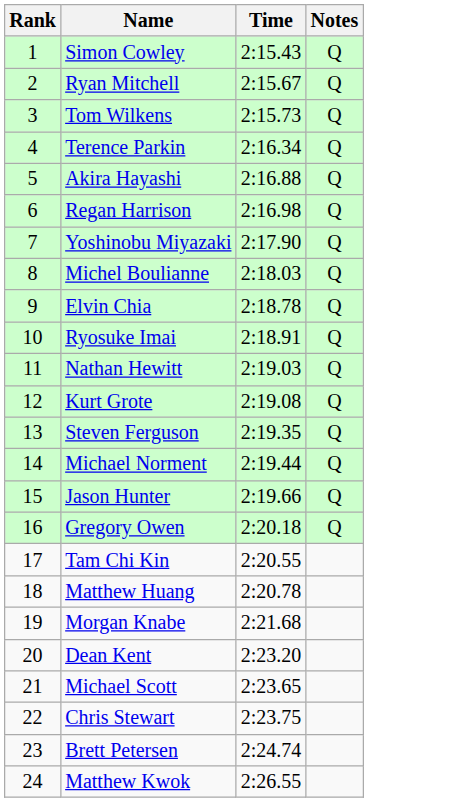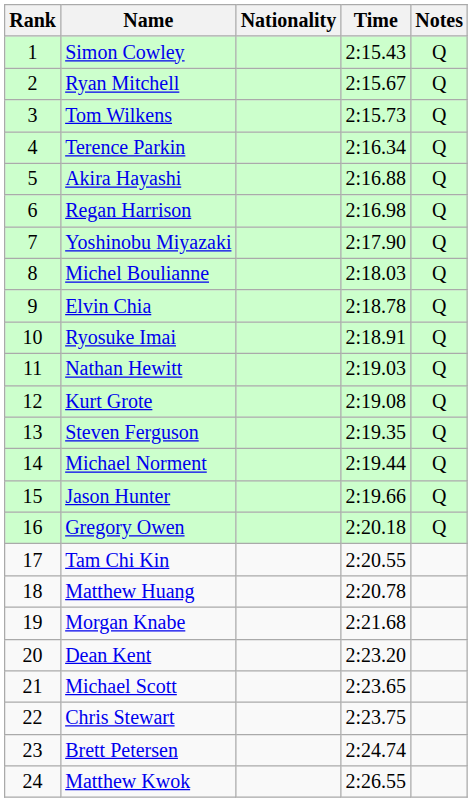+ column: Nationality
